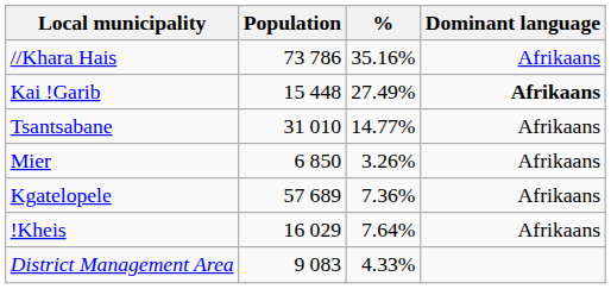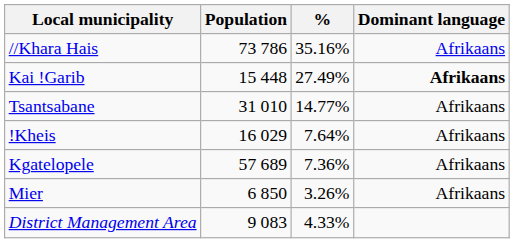rows swapped: !Kheis <-> Mier
